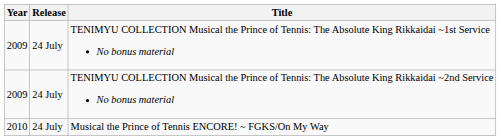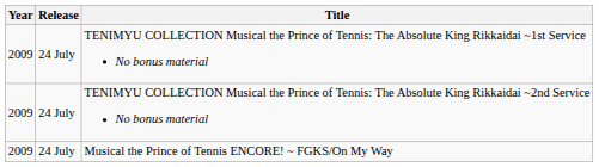Musical the Prince of Tennis ENCORE! ~ FGKS/On My Way | Year: 2010 -> 2009
